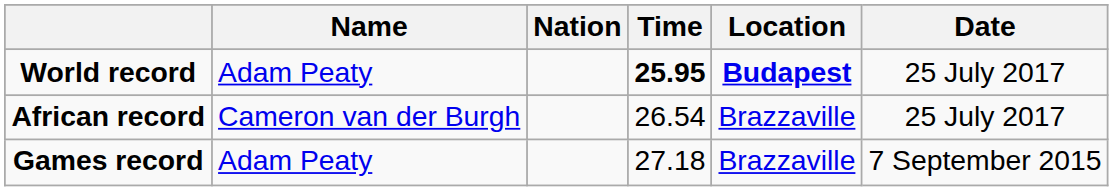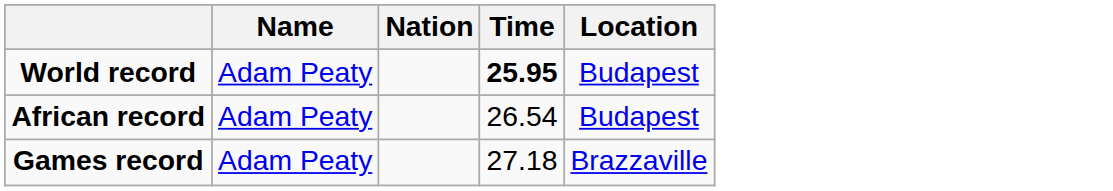- column: Date | 25 July 2017 | 25 July 2017 | 7 September 2015
World record | Location: bold -> normal
African record | Name: Cameron van der Burgh -> Adam Peaty
African record | Location: Brazzaville -> Budapest
